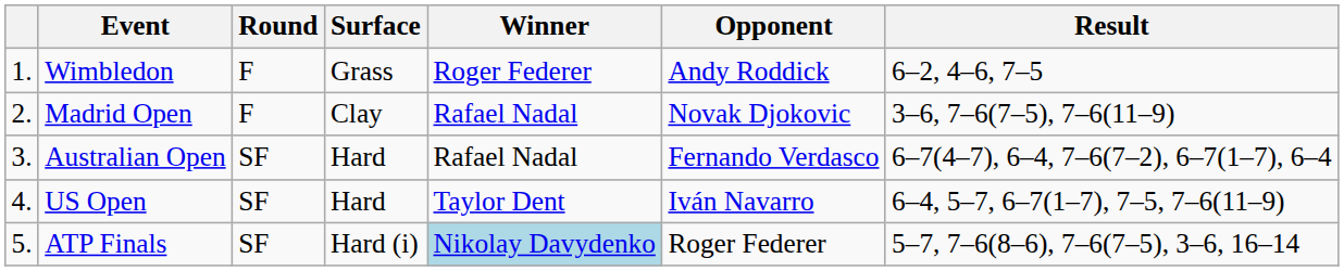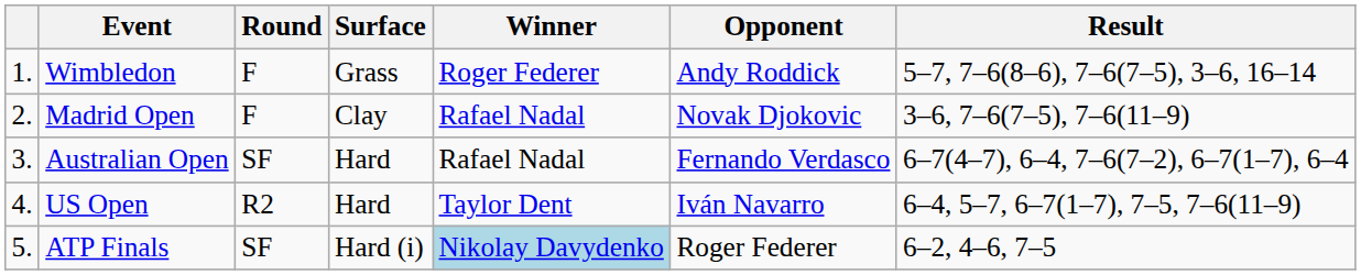Wimbledon | Result: 6–2, 4–6, 7–5 -> 5–7, 7–6(8–6), 7–6(7–5), 3–6, 16–14
US Open | Round: SF -> R2
ATP Finals | Result: 5–7, 7–6(8–6), 7–6(7–5), 3–6, 16–14 -> 6–2, 4–6, 7–5
